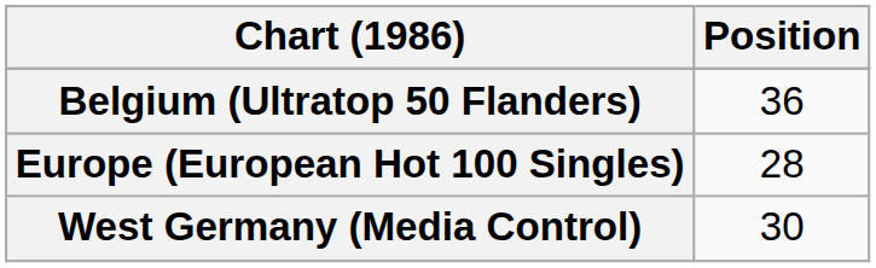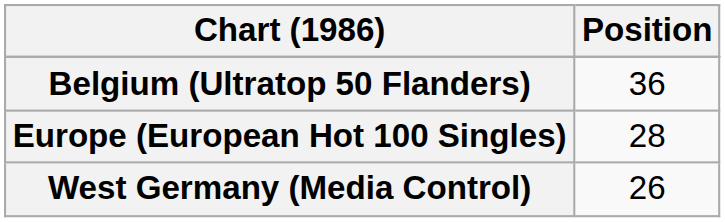West Germany (Media Control) | Position: 30 -> 26
